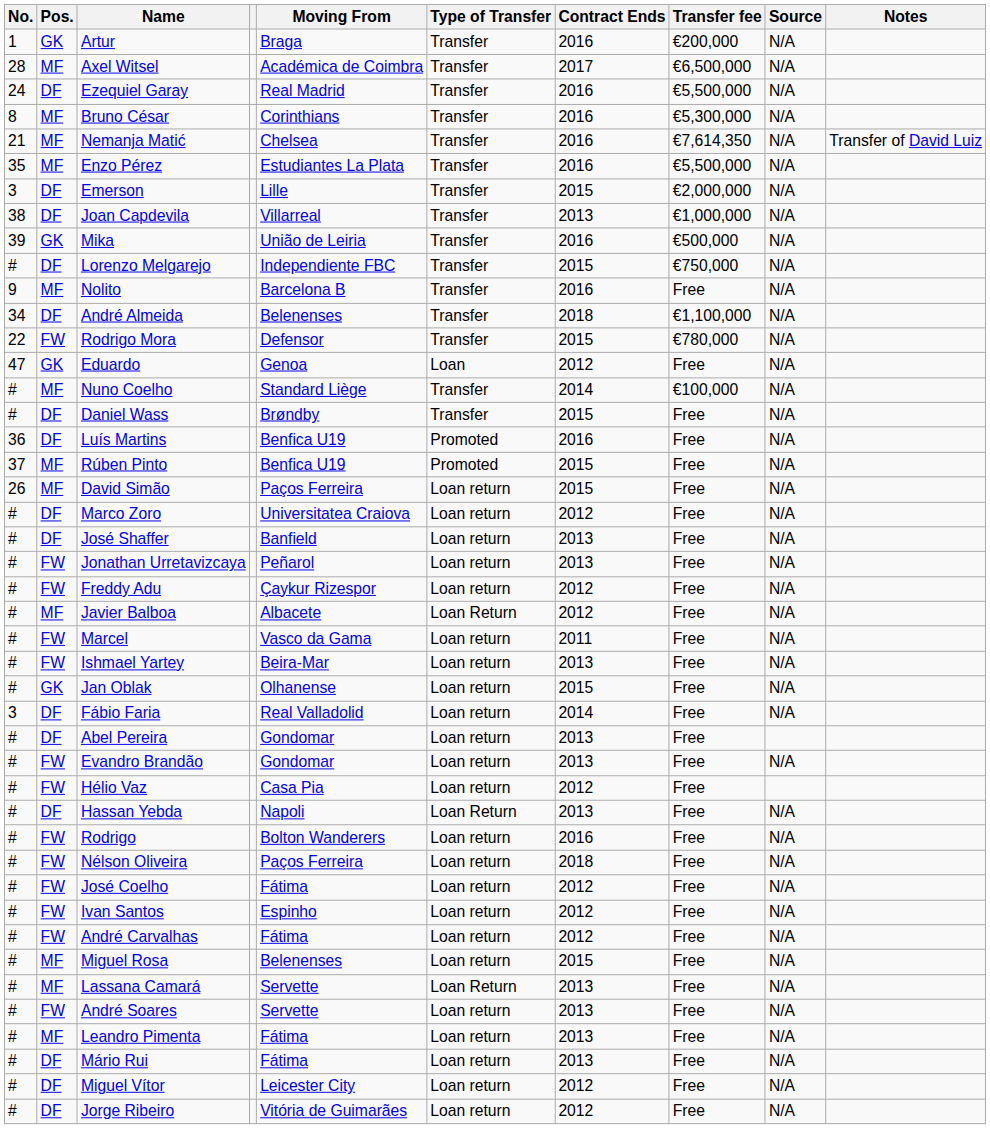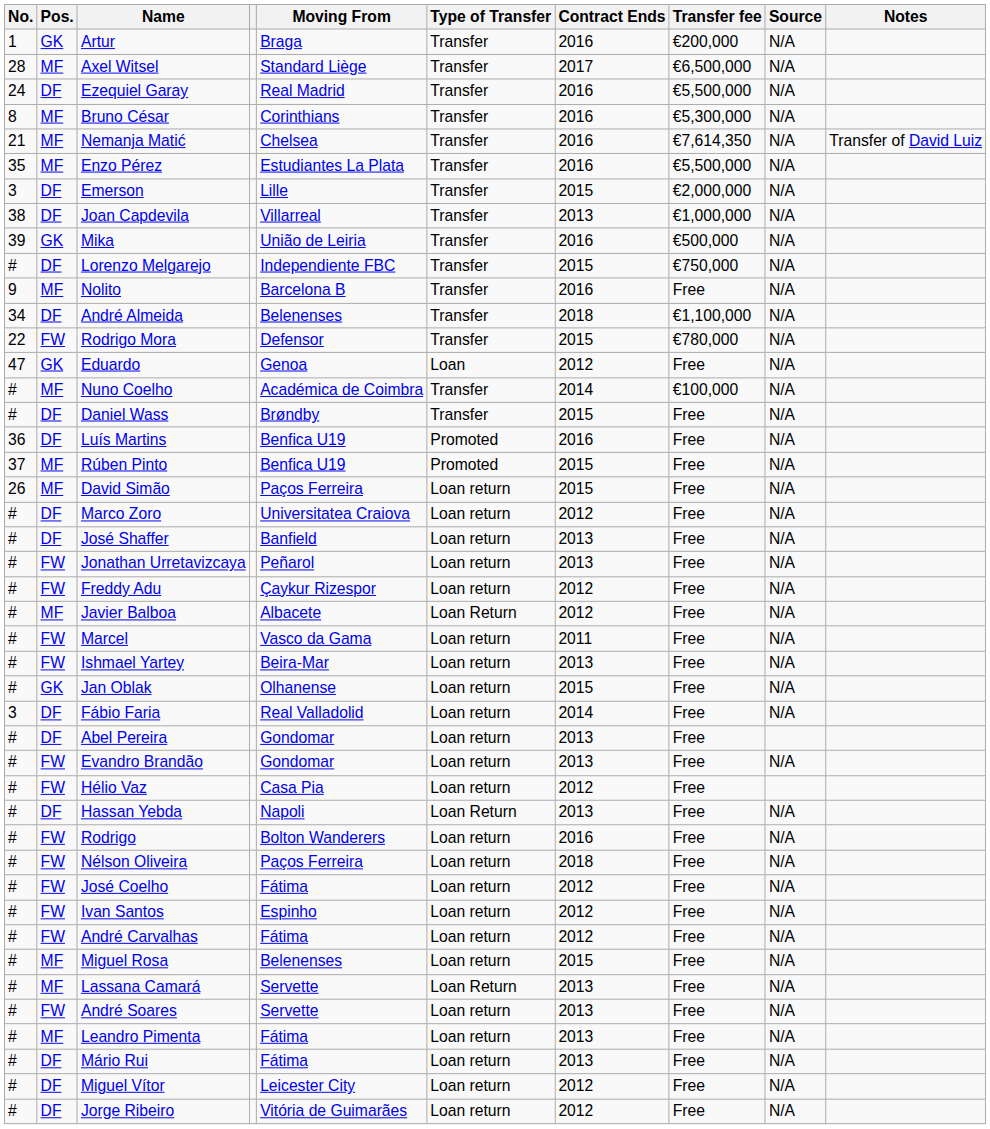Axel Witsel | Moving From: Académica de Coimbra -> Standard Liège
Nuno Coelho | Moving From: Standard Liège -> Académica de Coimbra
